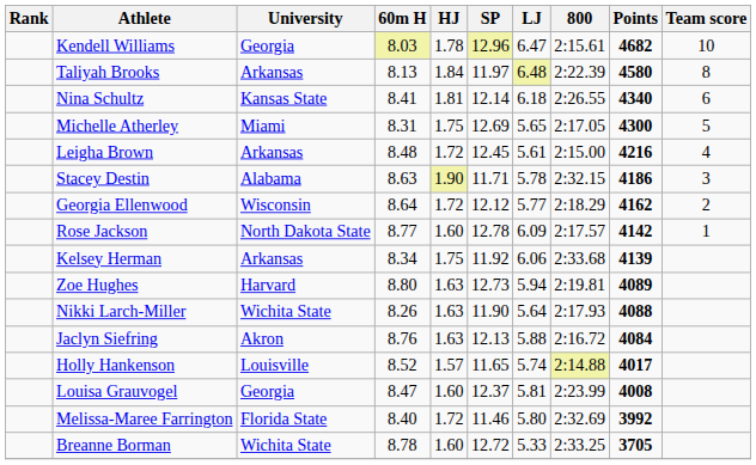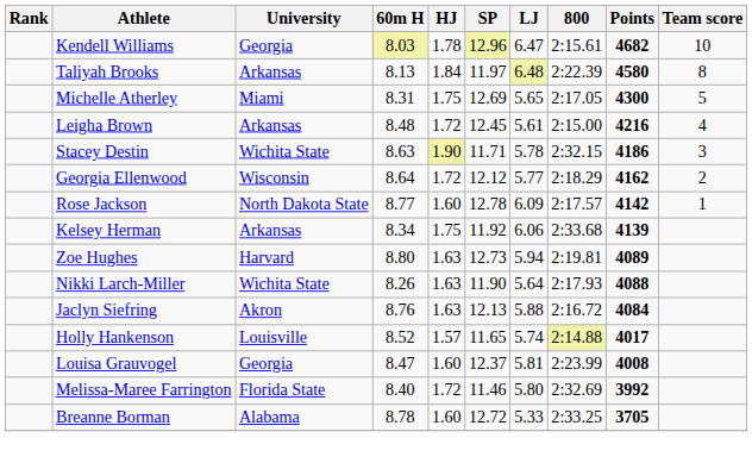- row: Nina Schultz | Kansas State | 8.41 | 1.81 | 12.14 | 6.18 | 2:26.55 | 4340 | 6
Stacey Destin | University: Alabama -> Wichita State
Breanne Borman | University: Wichita State -> Alabama
